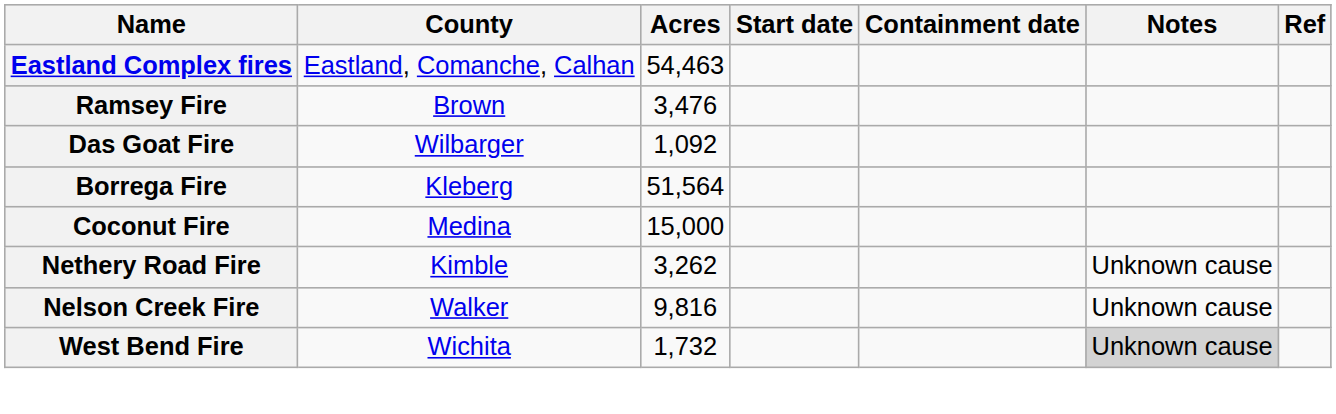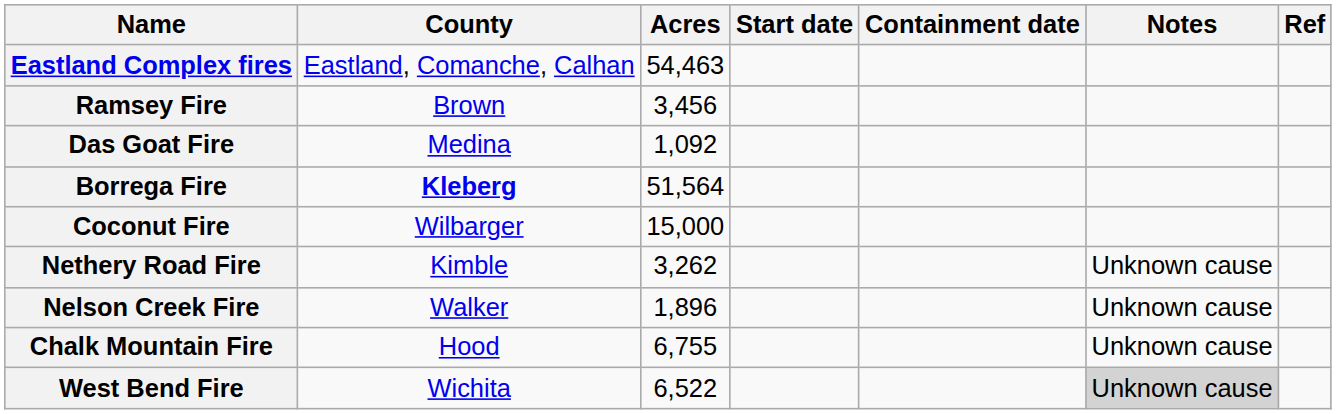Ramsey Fire | Acres: 3,476 -> 3,456
Das Goat Fire | County: Wilbarger -> Medina
Borrega Fire | County: normal -> bold
Coconut Fire | County: Medina -> Wilbarger
Nelson Creek Fire | Acres: 9,816 -> 1,896
+ row: Chalk Mountain Fire | Hood | 6,755 | Unknown cause
West Bend Fire | Acres: 1,732 -> 6,522
